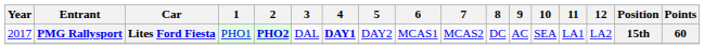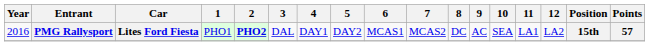PMG Rallysport | Year: 2017 -> 2016
PMG Rallysport | 4: bold -> normal
PMG Rallysport | Points: 60 -> 57
